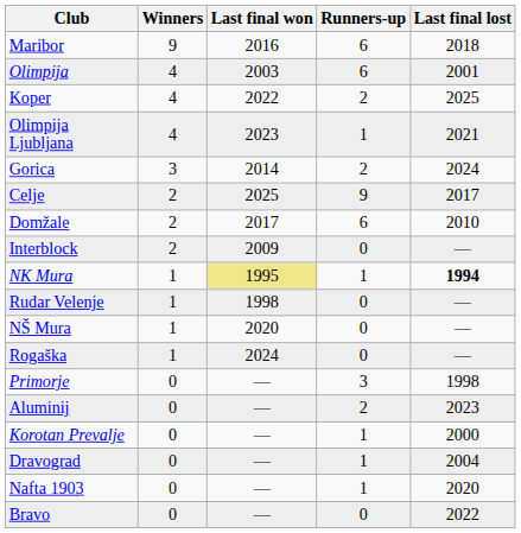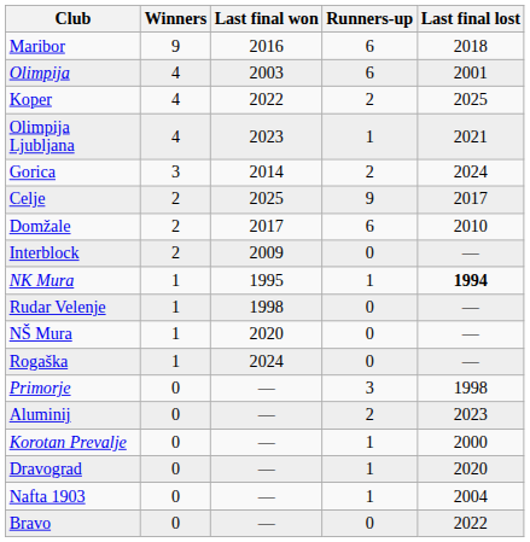NK Mura | Last final won: khaki background -> no background
Dravograd | Last final lost: 2004 -> 2020
Nafta 1903 | Last final lost: 2020 -> 2004
